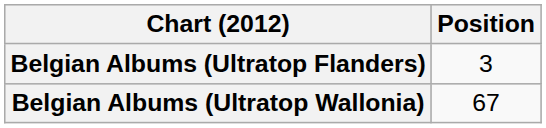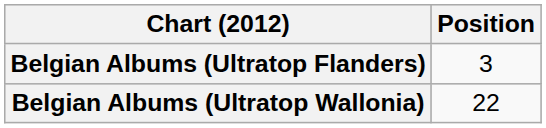Belgian Albums (Ultratop Wallonia) | Position: 67 -> 22
